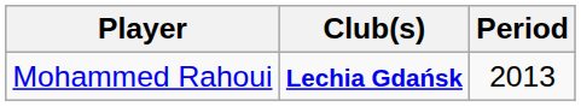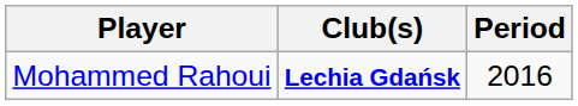Mohammed Rahoui | Period: 2013 -> 2016
